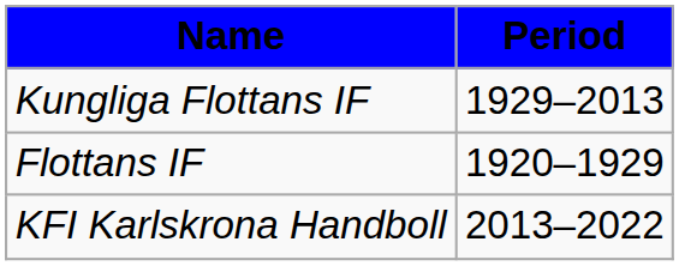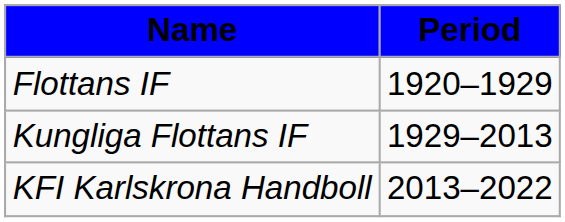rows swapped: Flottans IF <-> Kungliga Flottans IF
